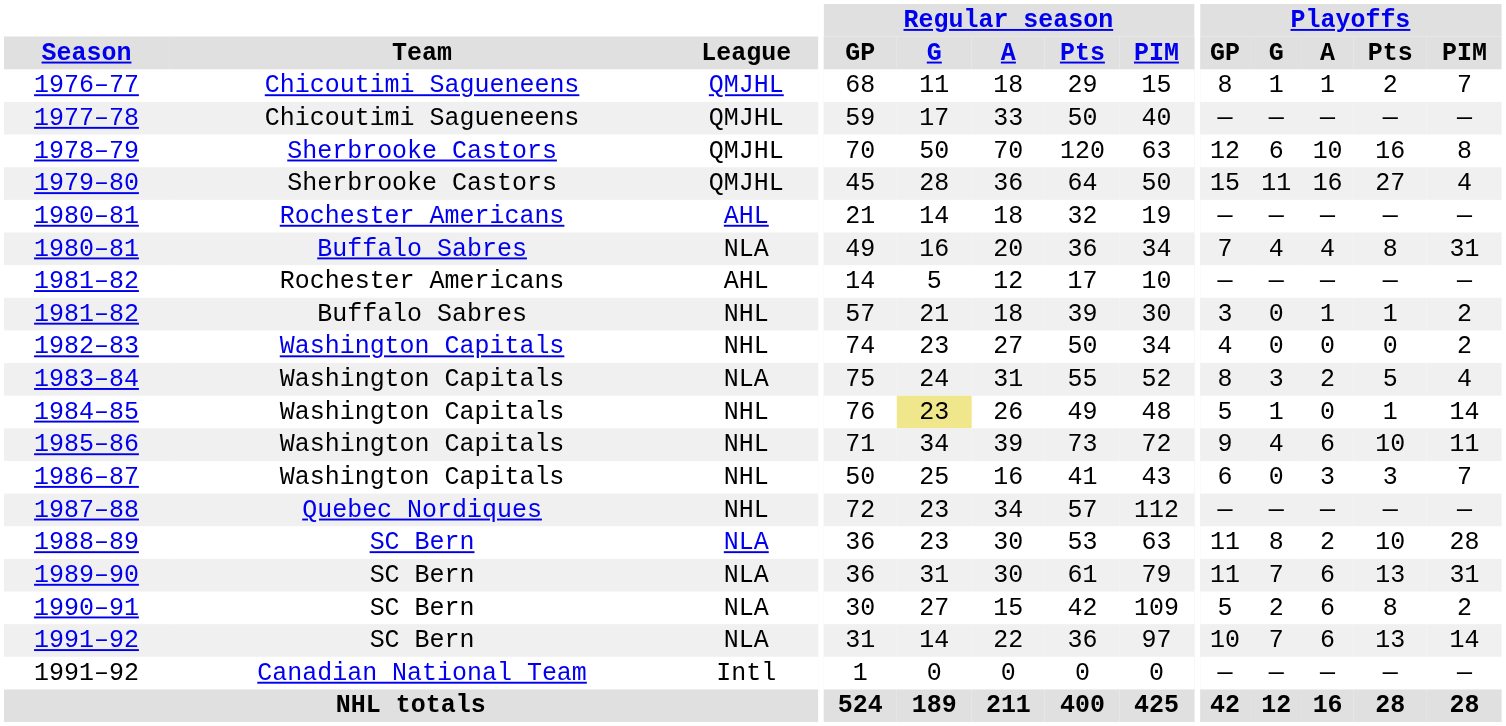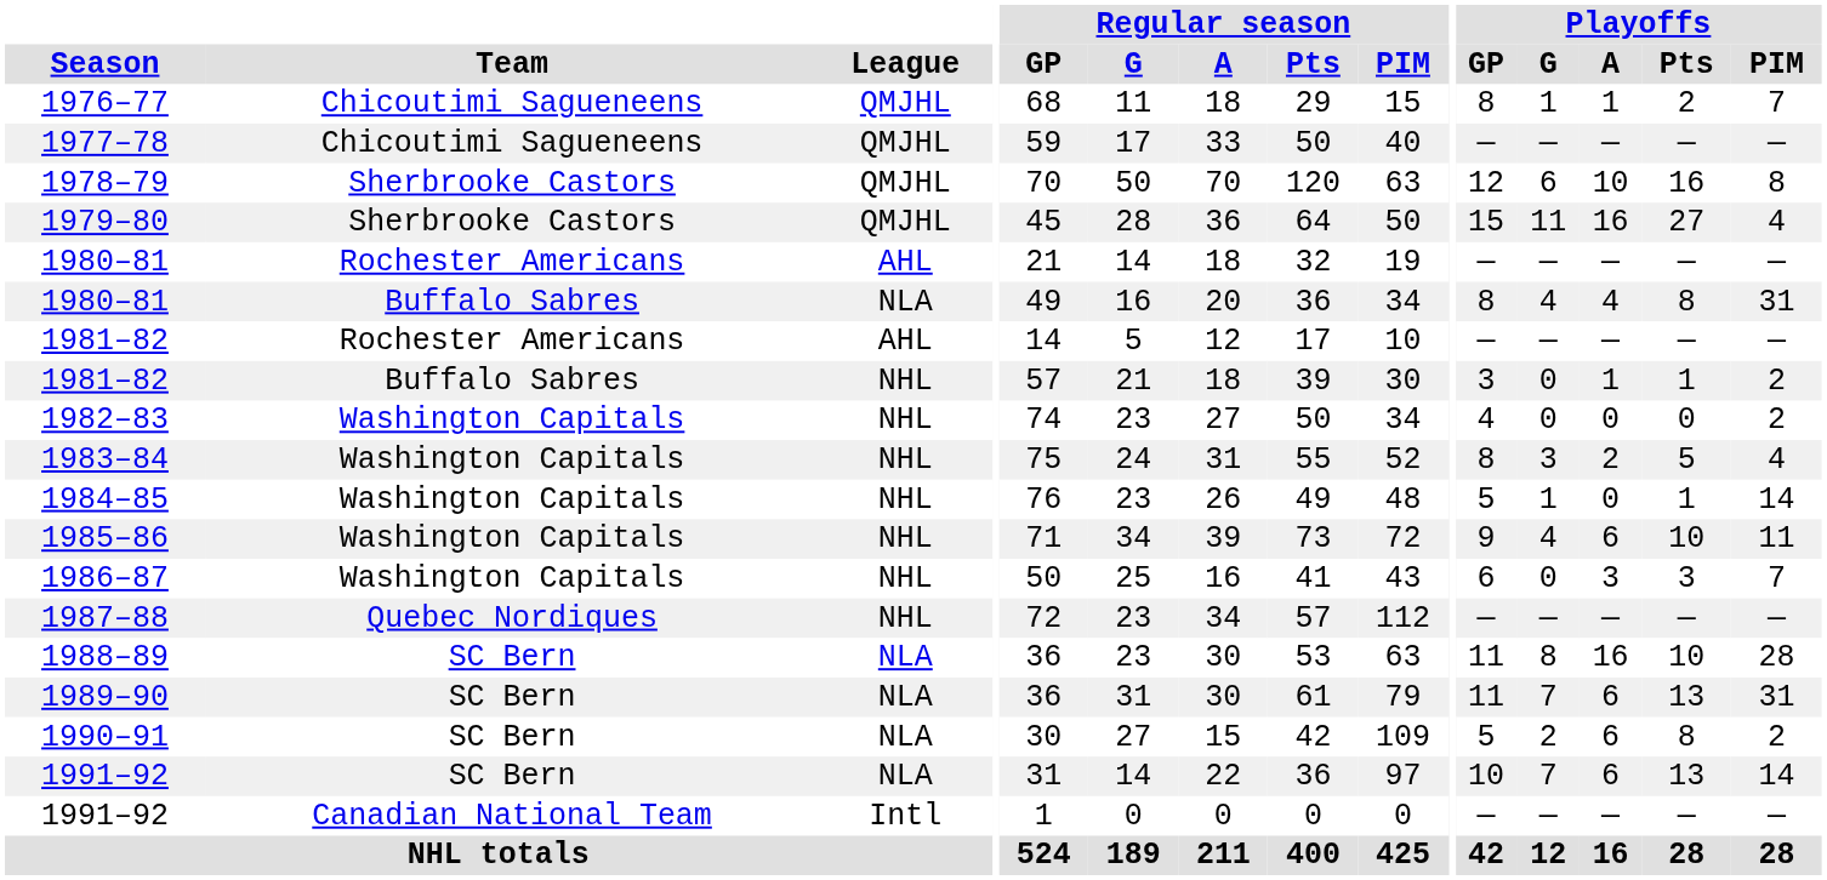1980–81 / Buffalo Sabres | Playoffs / GP: 7 -> 8
1983–84 | League: NLA -> NHL
1984–85 | Regular season / G: khaki background -> no background
1988–89 | Playoffs / A: 2 -> 16
